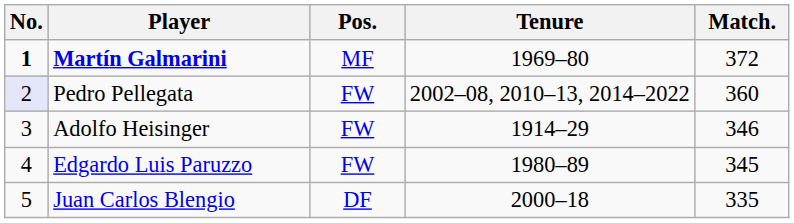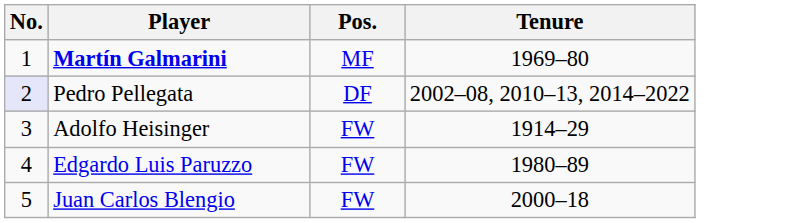- column: Match. | 372 | 360 | 346 | 345 | 335
Martín Galmarini | No.: bold -> normal
Pedro Pellegata | Pos.: FW -> DF
Juan Carlos Blengio | Pos.: DF -> FW
